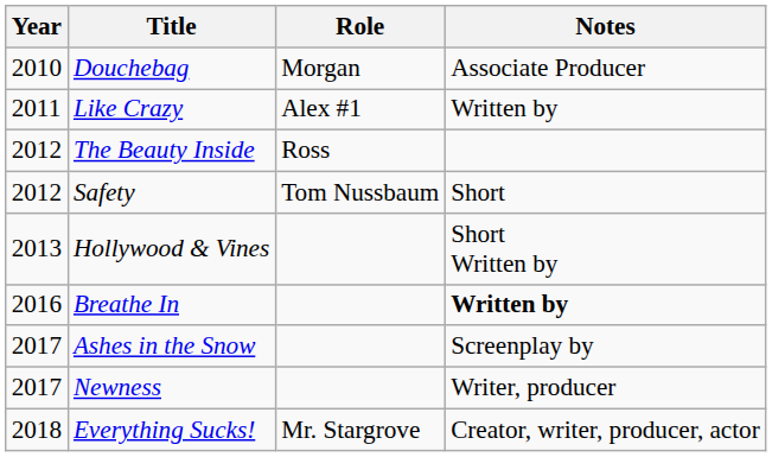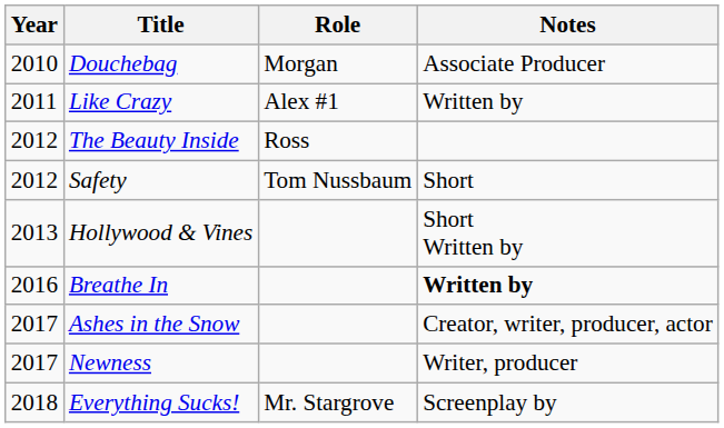Ashes in the Snow | Notes: Screenplay by -> Creator, writer, producer, actor
Everything Sucks! | Notes: Creator, writer, producer, actor -> Screenplay by
